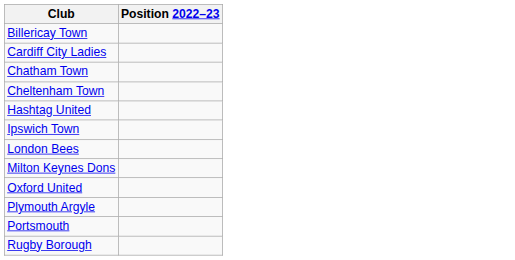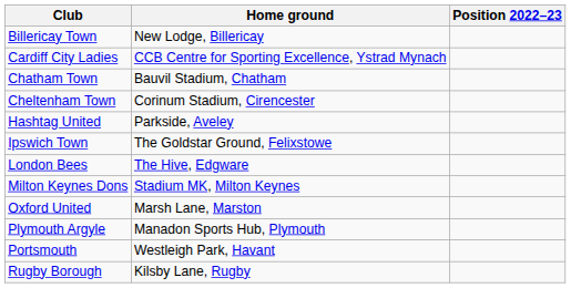+ column: Home ground | New Lodge, Billericay | CCB Centre for Sporting Excellence, Ystrad Mynach | Bauvil Stadium, Chatham | Corinum Stadium, Cirencester | Parkside, Aveley | The Goldstar Ground, Felixstowe | The Hive, Edgware | Stadium MK, Milton Keynes | Marsh Lane, Marston | Manadon Sports Hub, Plymouth | Westleigh Park, Havant | Kilsby Lane, Rugby
